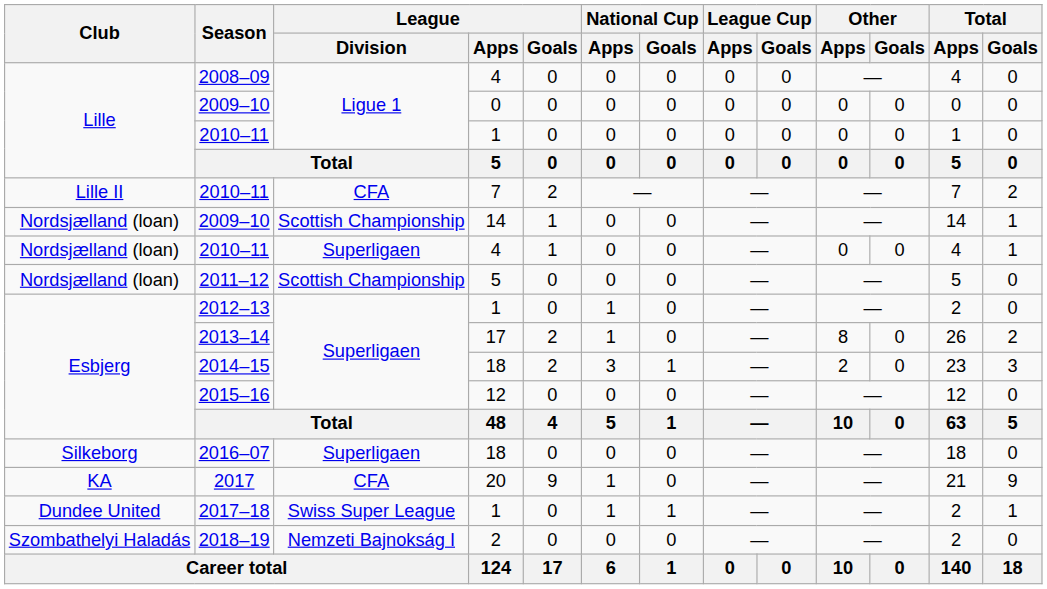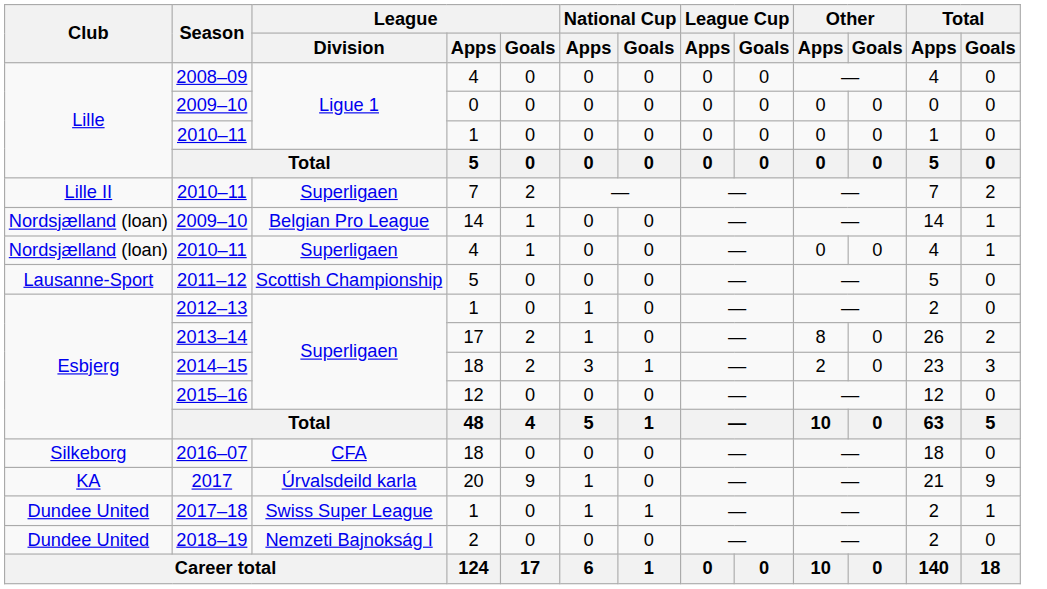2010–11 / 7 | League / Division: CFA -> Superligaen
2009–10 / 14 | League / Division: Scottish Championship -> Belgian Pro League
2011–12 | Club: Nordsjælland (loan) -> Lausanne-Sport
2016–07 | League / Division: Superligaen -> CFA
2017 | League / Division: CFA -> Úrvalsdeild karla
2018–19 | Club: Szombathelyi Haladás -> Dundee United
